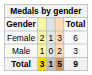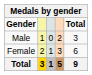rows swapped: Male <-> Female
